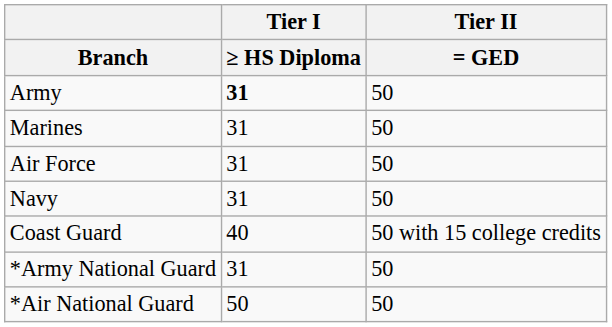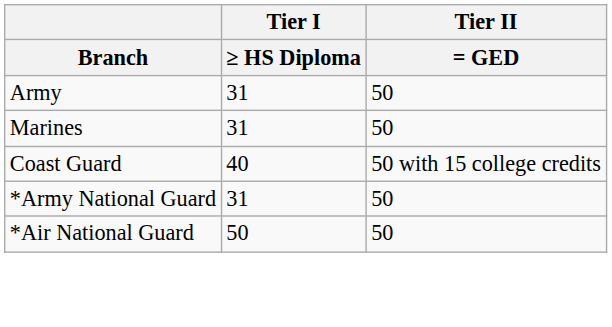Army | Tier I / ≥ HS Diploma: bold -> normal
- row: Air Force | 31 | 50
- row: Navy | 31 | 50
